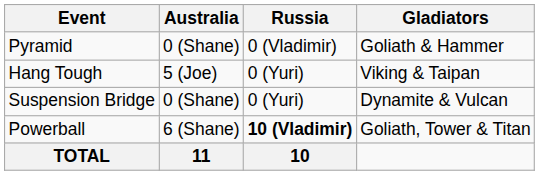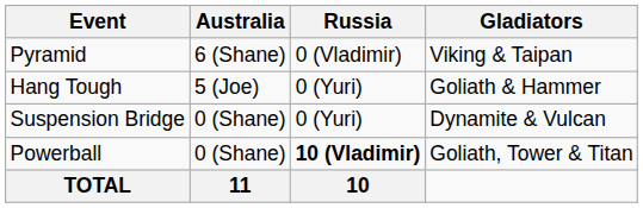Pyramid | Australia: 0 (Shane) -> 6 (Shane)
Pyramid | Gladiators: Goliath & Hammer -> Viking & Taipan
Hang Tough | Gladiators: Viking & Taipan -> Goliath & Hammer
Powerball | Australia: 6 (Shane) -> 0 (Shane)
